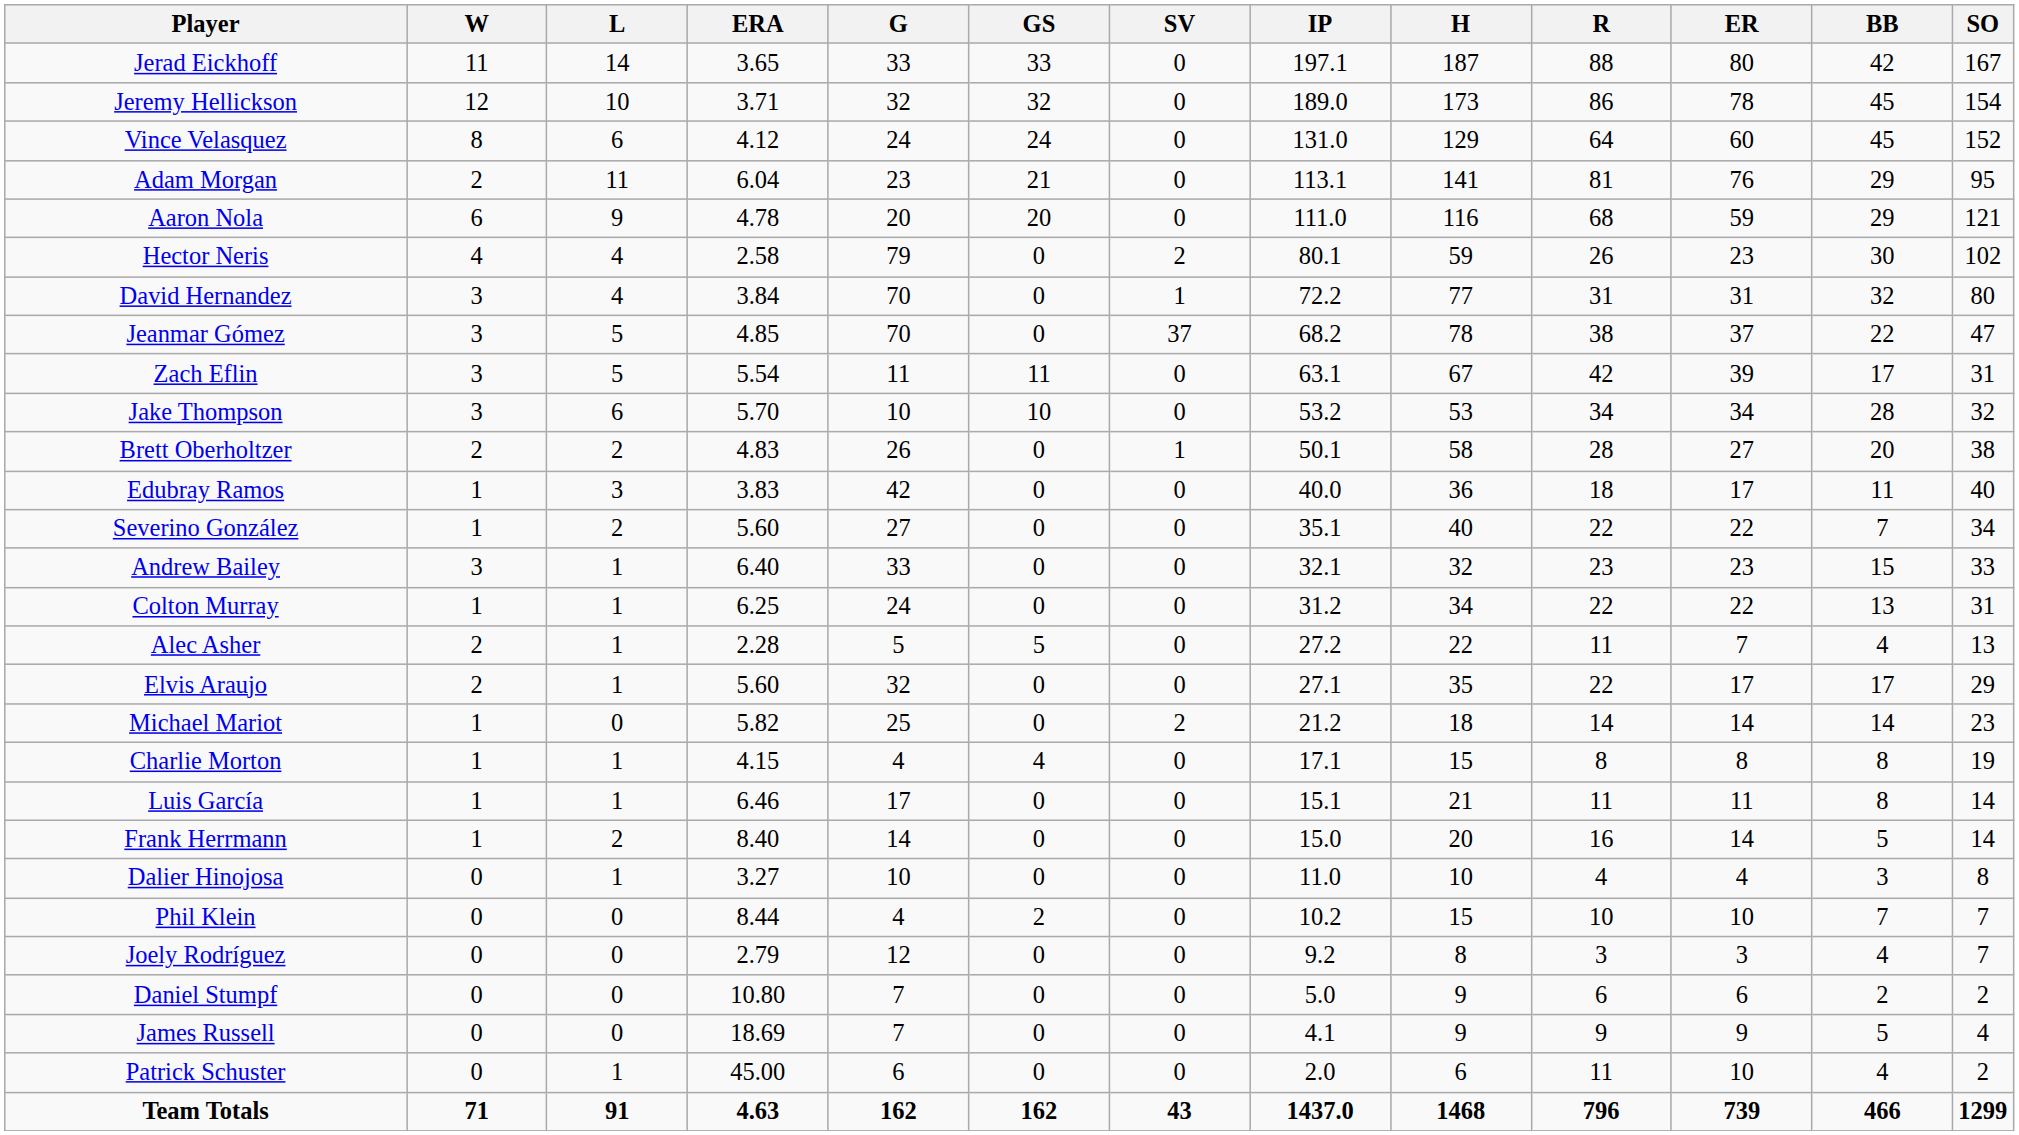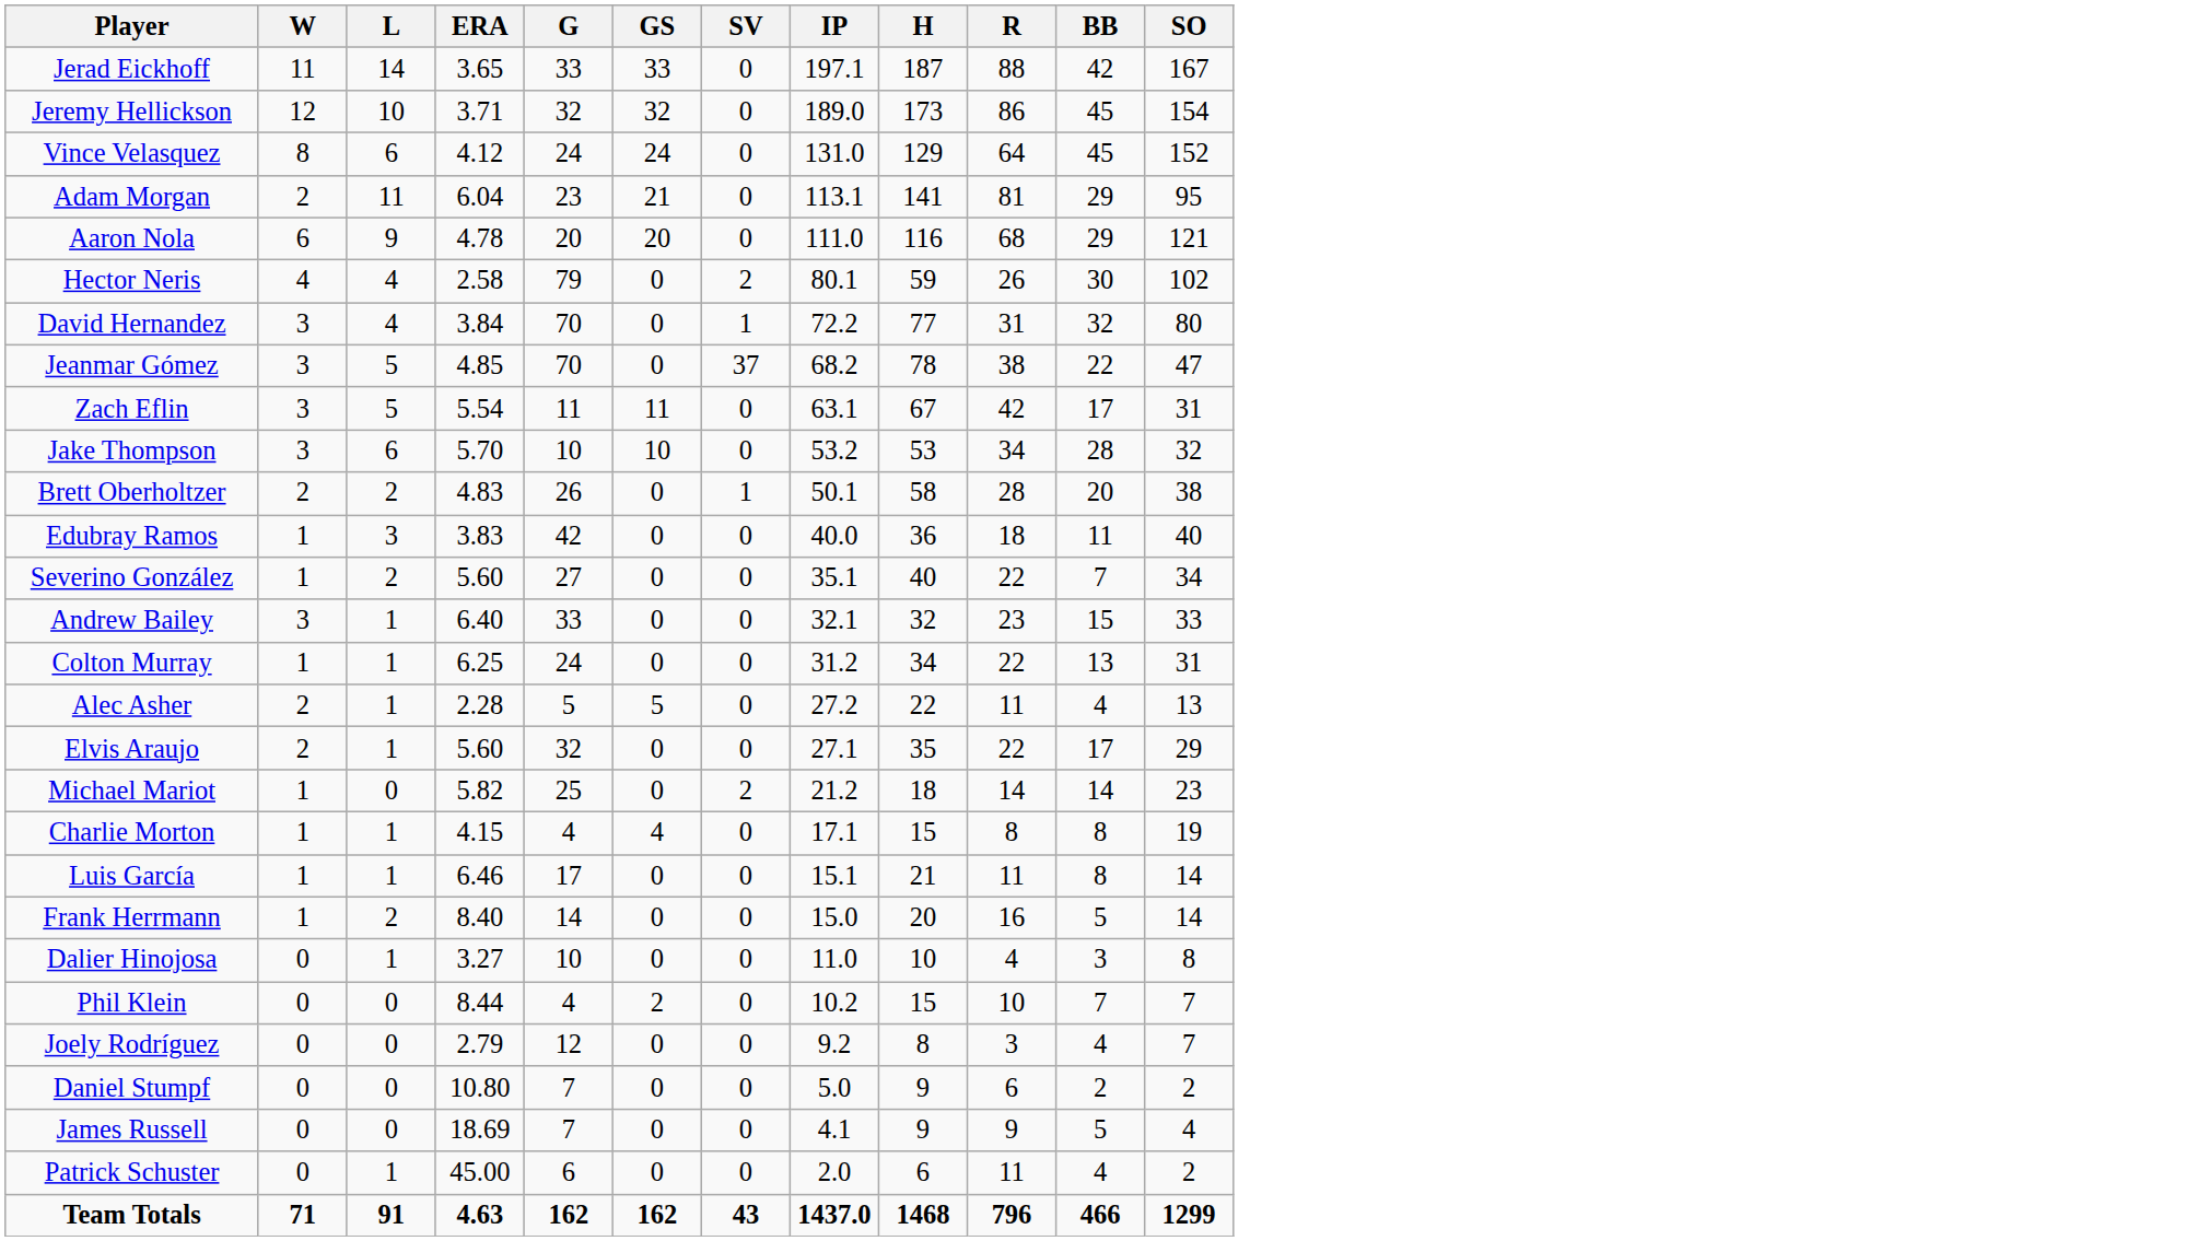- column: ER | 80 | 78 | 60 | 76 | 59 | 23 | 31 | 37 | 39 | 34 | 27 | 17 | 22 | 23 | 22 | 7 | 17 | 14 | 8 | 11 | 14 | 4 | 10 | 3 | 6 | 9 | 10 | 739
